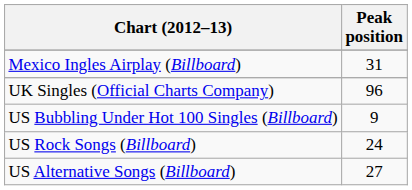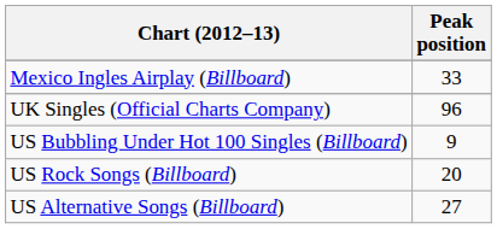Mexico Ingles Airplay (Billboard) | Peak position: 31 -> 33
US Rock Songs (Billboard) | Peak position: 24 -> 20
